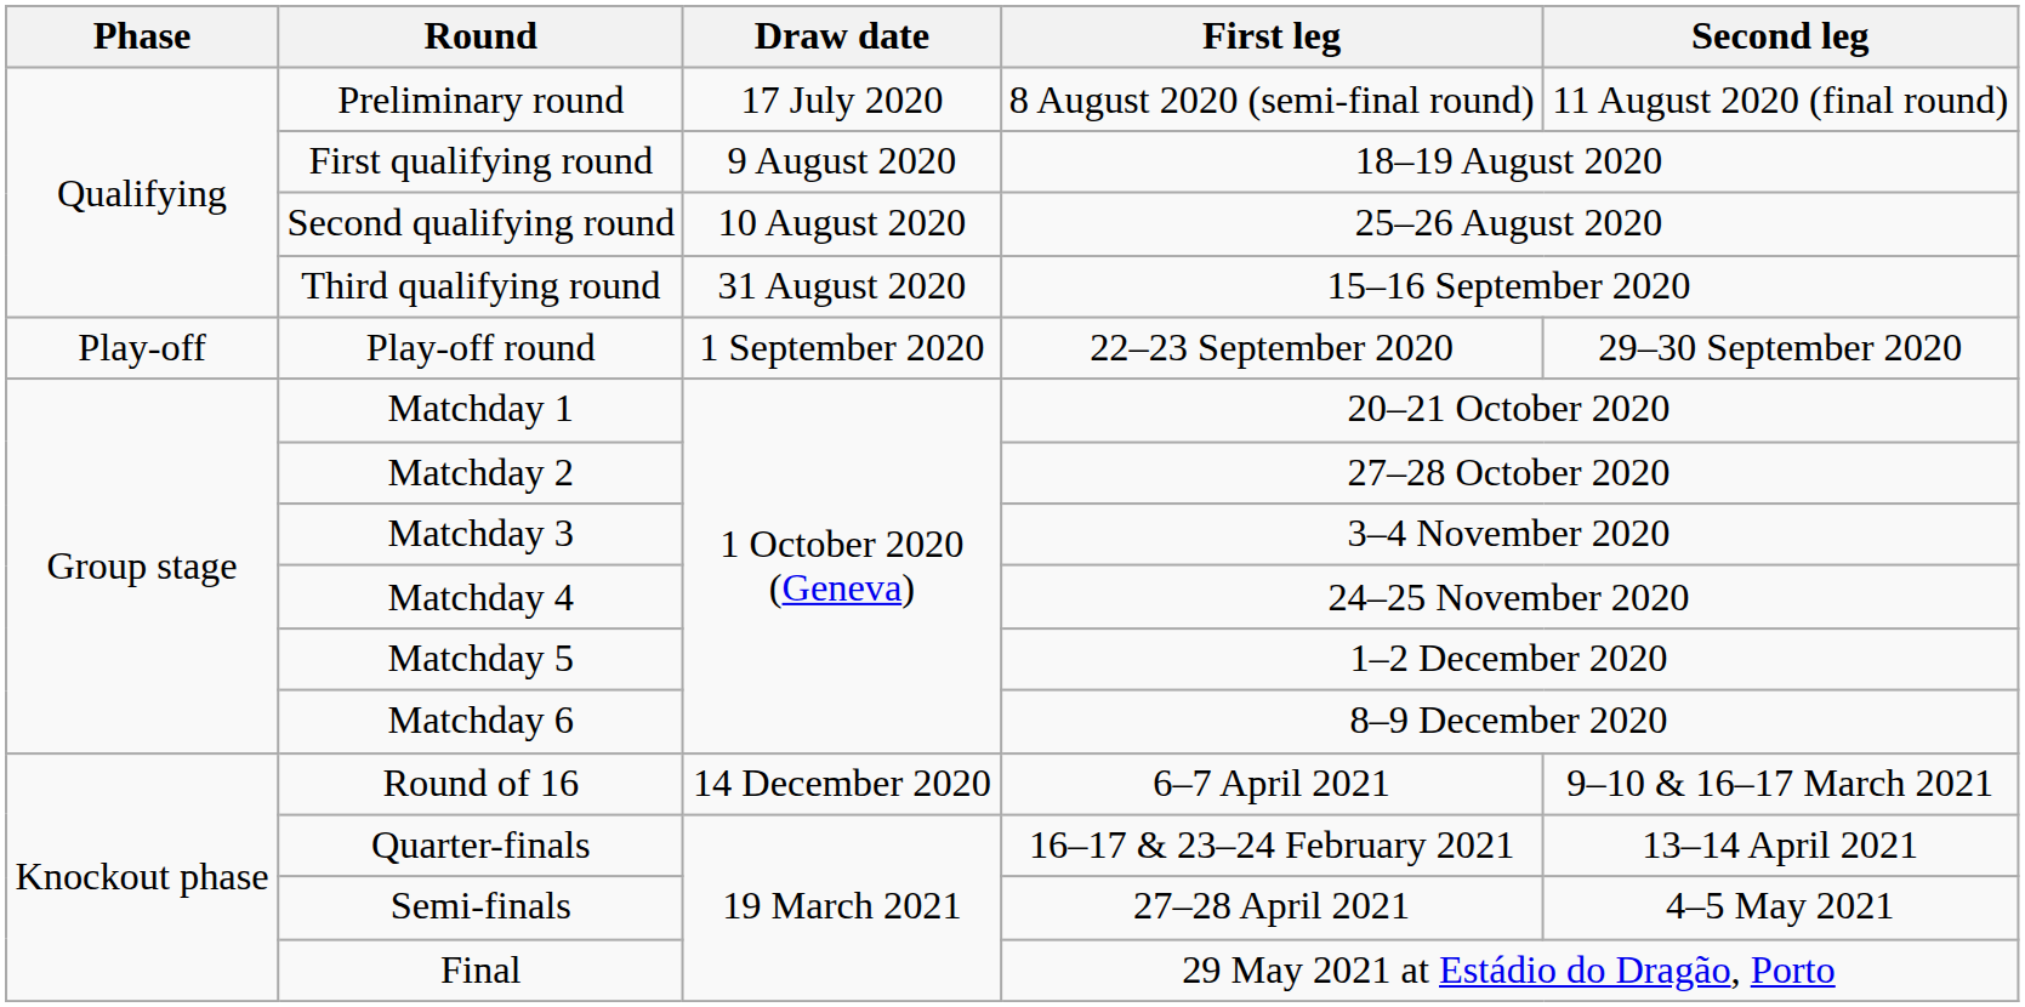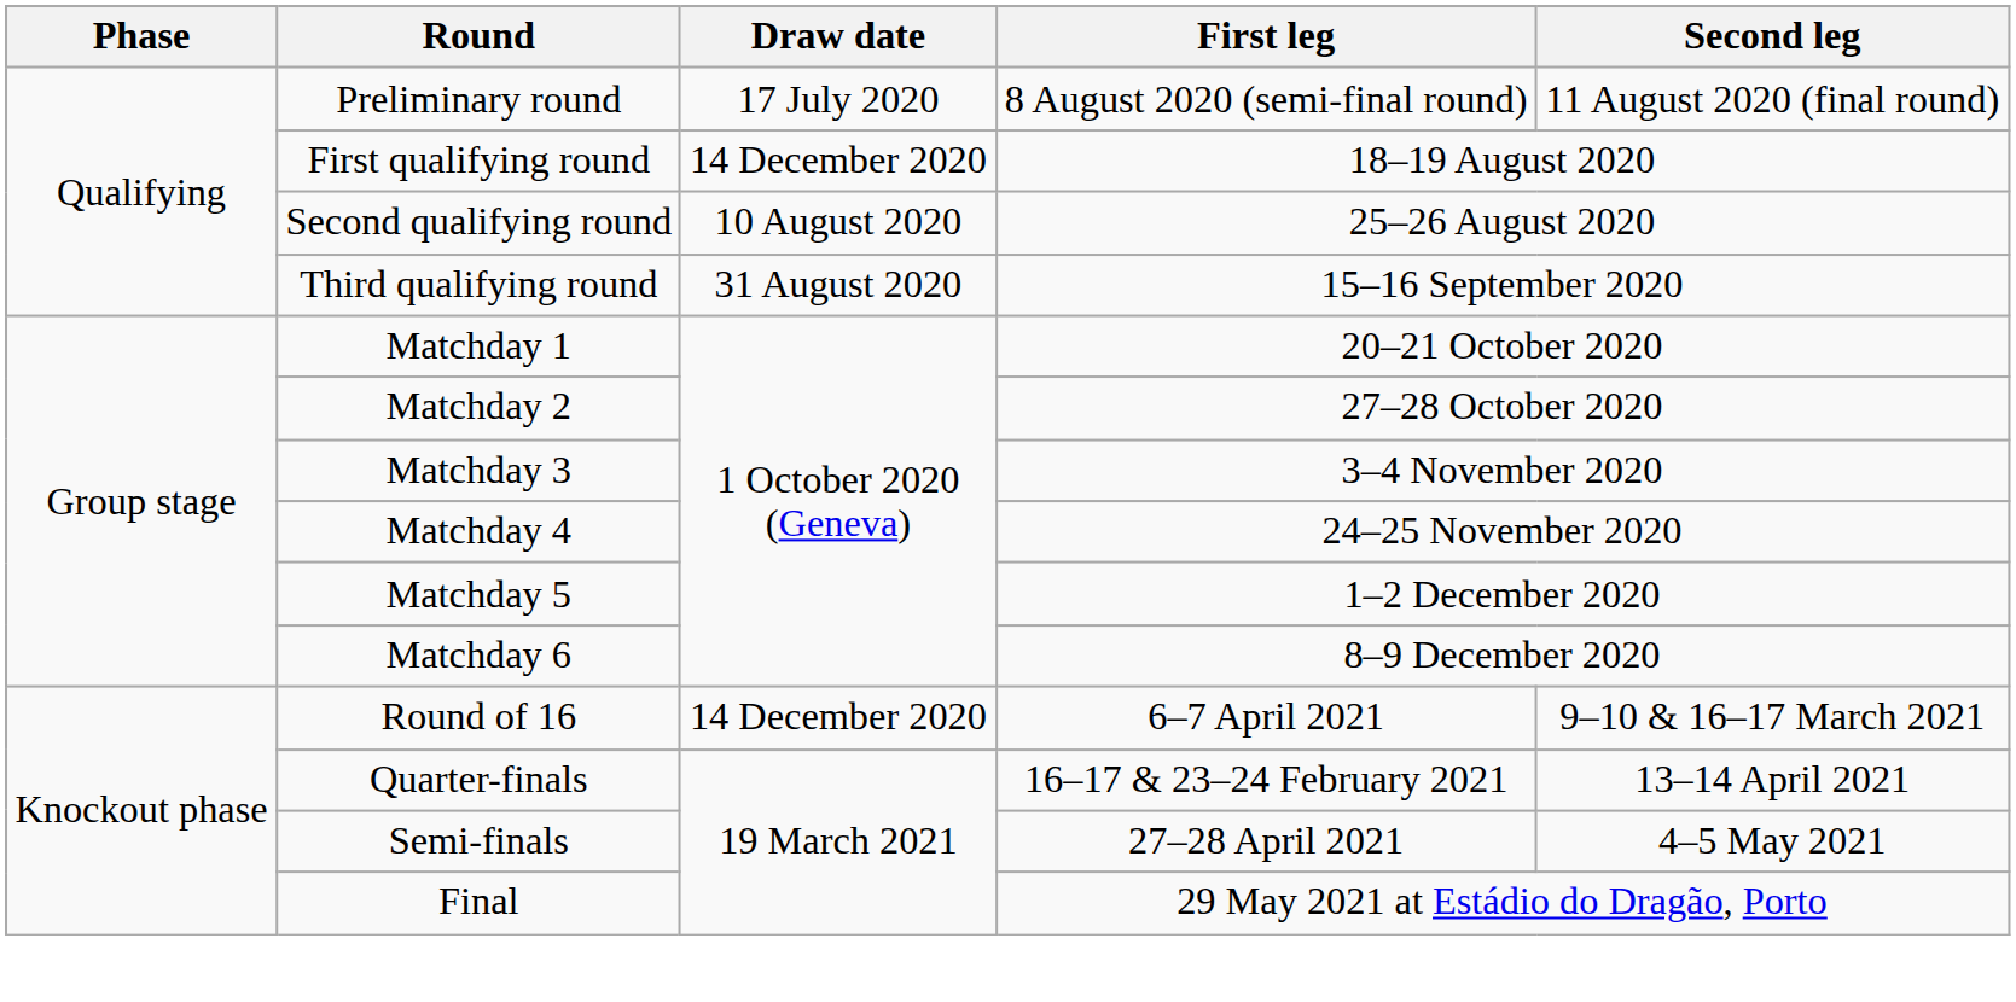First qualifying round | Draw date: 9 August 2020 -> 14 December 2020
- row: Play-off | Play-off round | 1 September 2020 | 22–23 September 2020 | 29–30 September 2020
